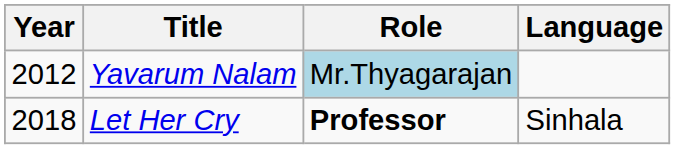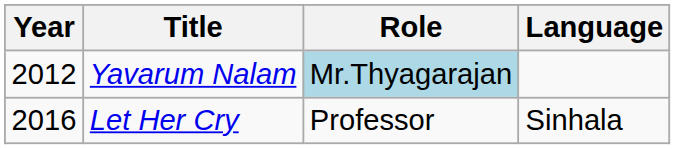Let Her Cry | Year: 2018 -> 2016
Let Her Cry | Role: bold -> normal
